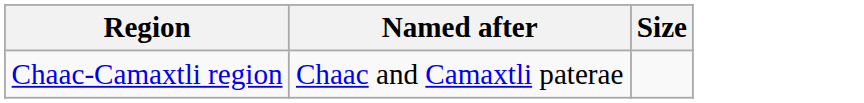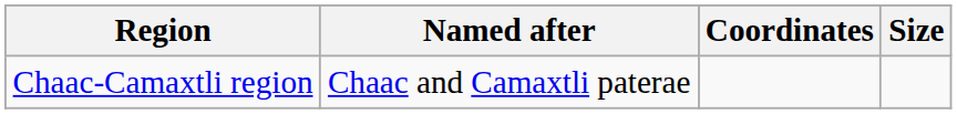+ column: Coordinates
